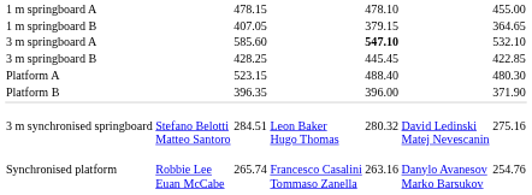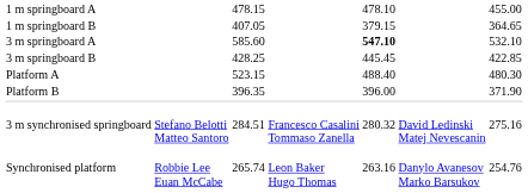3 m synchronised springboard | column 4: Leon Baker Hugo Thomas -> Francesco Casalini Tommaso Zanella
Synchronised platform | column 4: Francesco Casalini Tommaso Zanella -> Leon Baker Hugo Thomas
